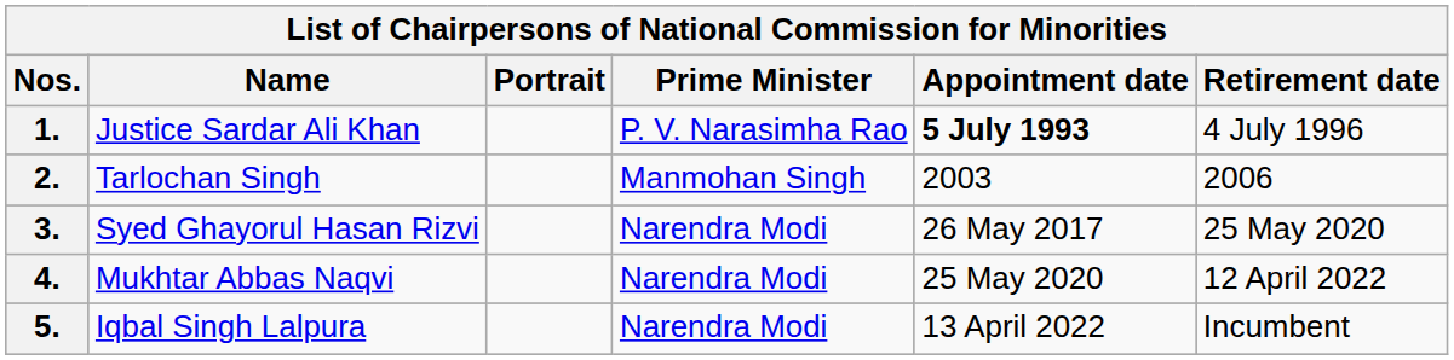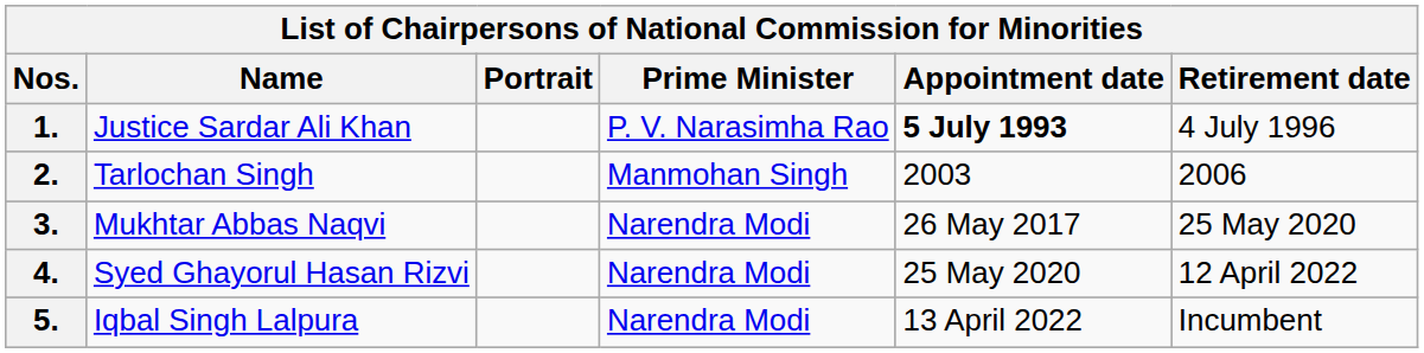3. | Name: Syed Ghayorul Hasan Rizvi -> Mukhtar Abbas Naqvi
4. | Name: Mukhtar Abbas Naqvi -> Syed Ghayorul Hasan Rizvi
